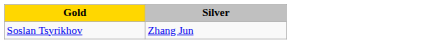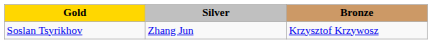+ column: Bronze | Krzysztof Krzywosz
